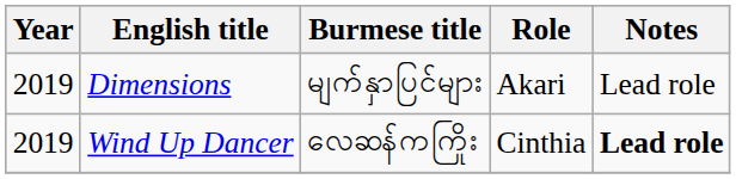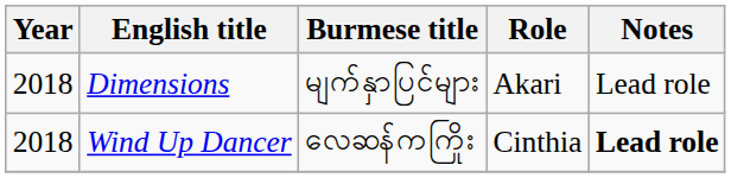Dimensions | Year: 2019 -> 2018
Wind Up Dancer | Year: 2019 -> 2018
